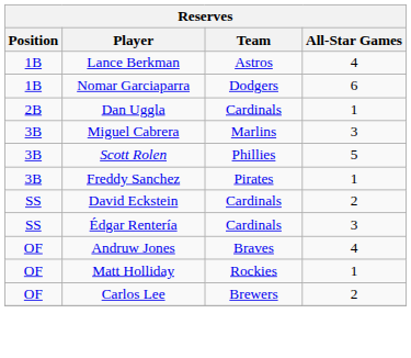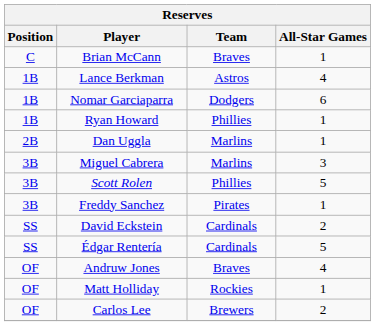+ row: C | Brian McCann | Braves | 1
+ row: 1B | Ryan Howard | Phillies | 1
Dan Uggla | Team: Cardinals -> Marlins
Édgar Rentería | All-Star Games: 3 -> 5
